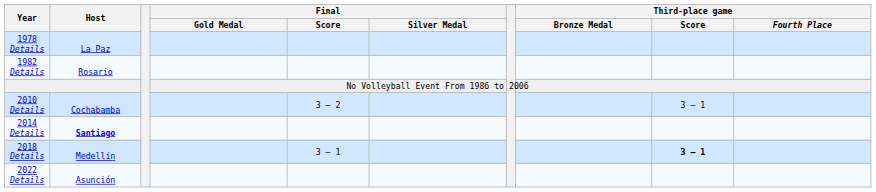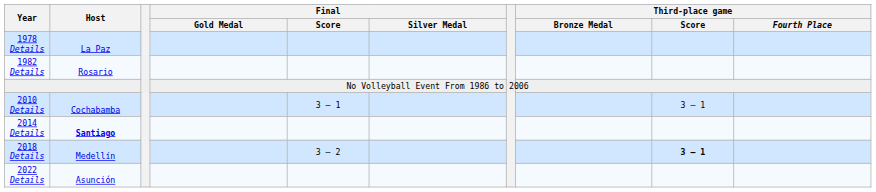2010 Details | Final / Score: 3 – 2 -> 3 – 1
2018 Details | Final / Score: 3 – 1 -> 3 – 2
